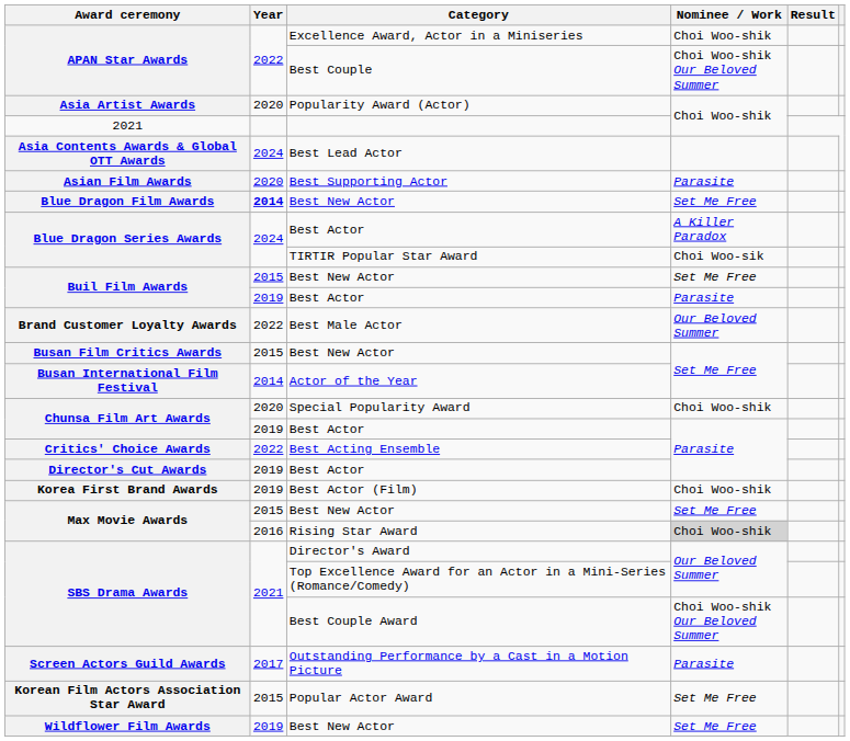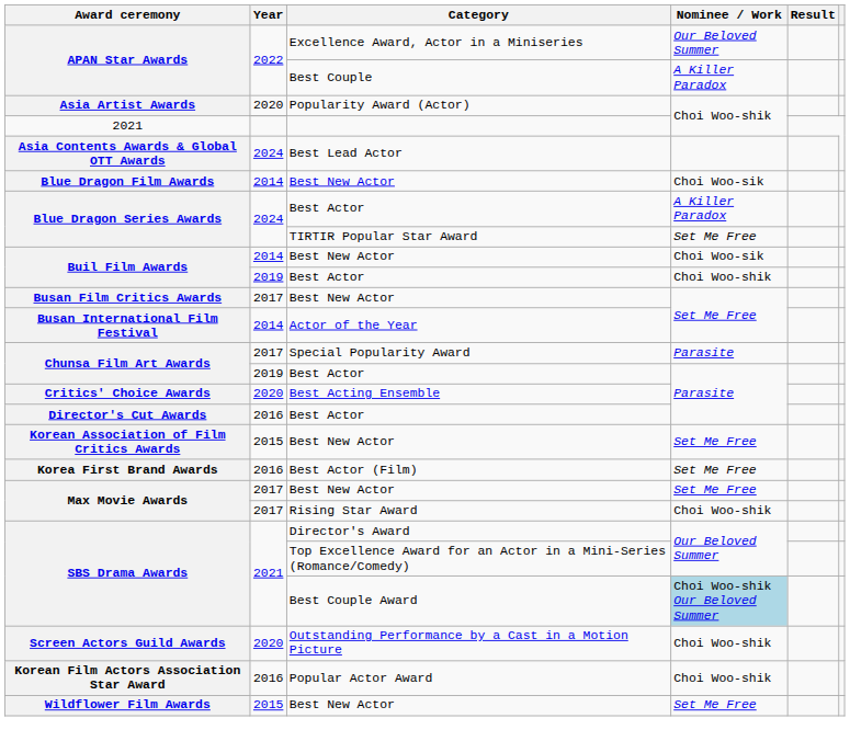APAN Star Awards / Excellence Award, Actor in a Miniseries | Nominee / Work: Choi Woo-shik -> Our Beloved Summer
APAN Star Awards / Best Couple | Nominee / Work: Choi Woo-shik Our Beloved Summer -> A Killer Paradox
- row: Asian Film Awards | 2020 | Best Supporting Actor | Parasite
Blue Dragon Film Awards | Year: bold -> normal
Blue Dragon Film Awards | Nominee / Work: Set Me Free -> Choi Woo-sik
Blue Dragon Series Awards / TIRTIR Popular Star Award | Nominee / Work: Choi Woo-sik -> Set Me Free
Buil Film Awards / Best New Actor | Year: 2015 -> 2014
Buil Film Awards / Best New Actor | Nominee / Work: Set Me Free -> Choi Woo-sik
Buil Film Awards / Best Actor | Nominee / Work: Parasite -> Choi Woo-shik
- row: Brand Customer Loyalty Awards | 2022 | Best Male Actor | Our Beloved Summer
Busan Film Critics Awards | Year: 2015 -> 2017
Chunsa Film Art Awards / Special Popularity Award | Year: 2020 -> 2017
Chunsa Film Art Awards / Special Popularity Award | Nominee / Work: Choi Woo-shik -> Parasite
Critics' Choice Awards | Year: 2022 -> 2020
Director's Cut Awards | Year: 2019 -> 2016
+ row: Korean Association of Film Critics Awards | 2015 | Best New Actor | Set Me Free
Korea First Brand Awards | Year: 2019 -> 2016
Korea First Brand Awards | Nominee / Work: Choi Woo-shik -> Set Me Free
Max Movie Awards / Best New Actor | Year: 2015 -> 2017
Max Movie Awards / Rising Star Award | Year: 2016 -> 2017
Max Movie Awards / Rising Star Award | Nominee / Work: lightgrey background -> no background
SBS Drama Awards / Best Couple Award | Nominee / Work: no background -> lightblue background
Screen Actors Guild Awards | Year: 2017 -> 2020
Screen Actors Guild Awards | Nominee / Work: Parasite -> Choi Woo-shik
Korean Film Actors Association Star Award | Year: 2015 -> 2016
Korean Film Actors Association Star Award | Nominee / Work: Set Me Free -> Choi Woo-shik
Wildflower Film Awards | Year: 2019 -> 2015
